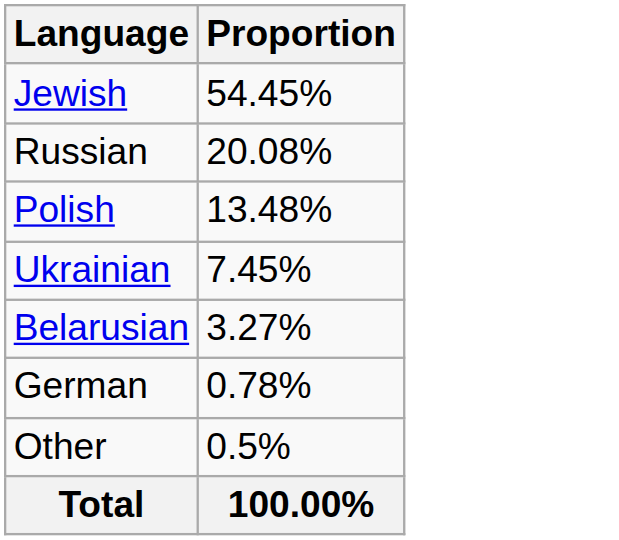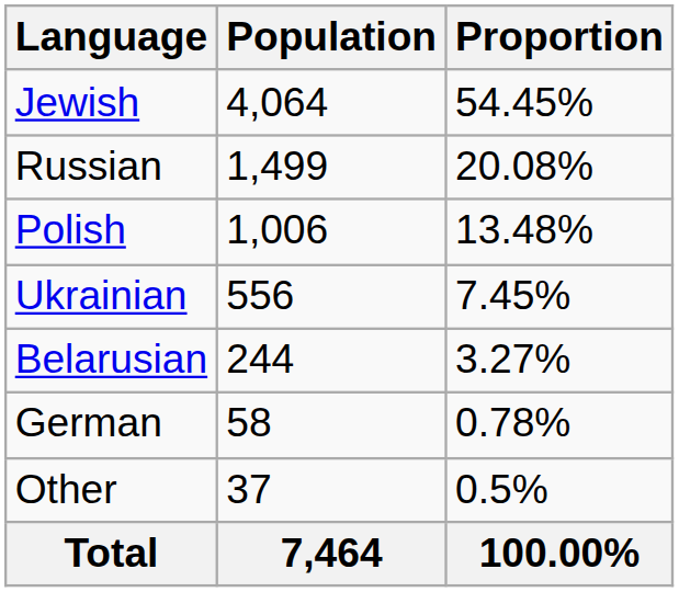+ column: Population | 4,064 | 1,499 | 1,006 | 556 | 244 | 58 | 37 | 7,464
